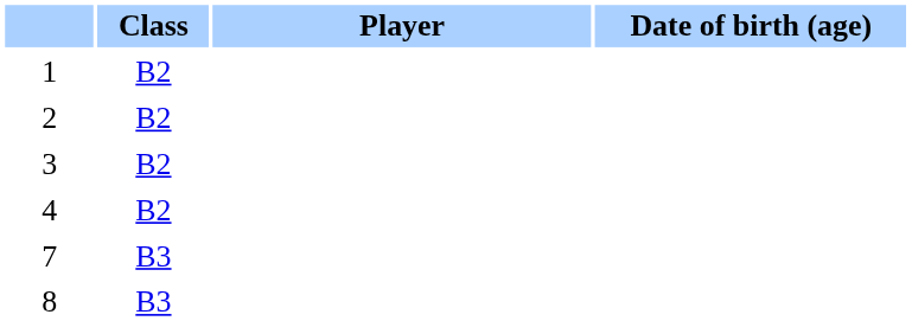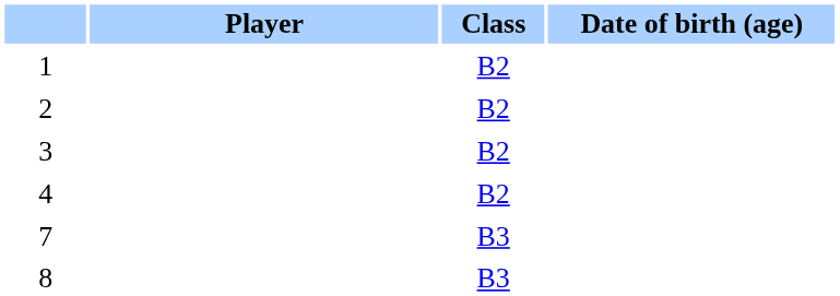columns swapped: Player <-> Class
